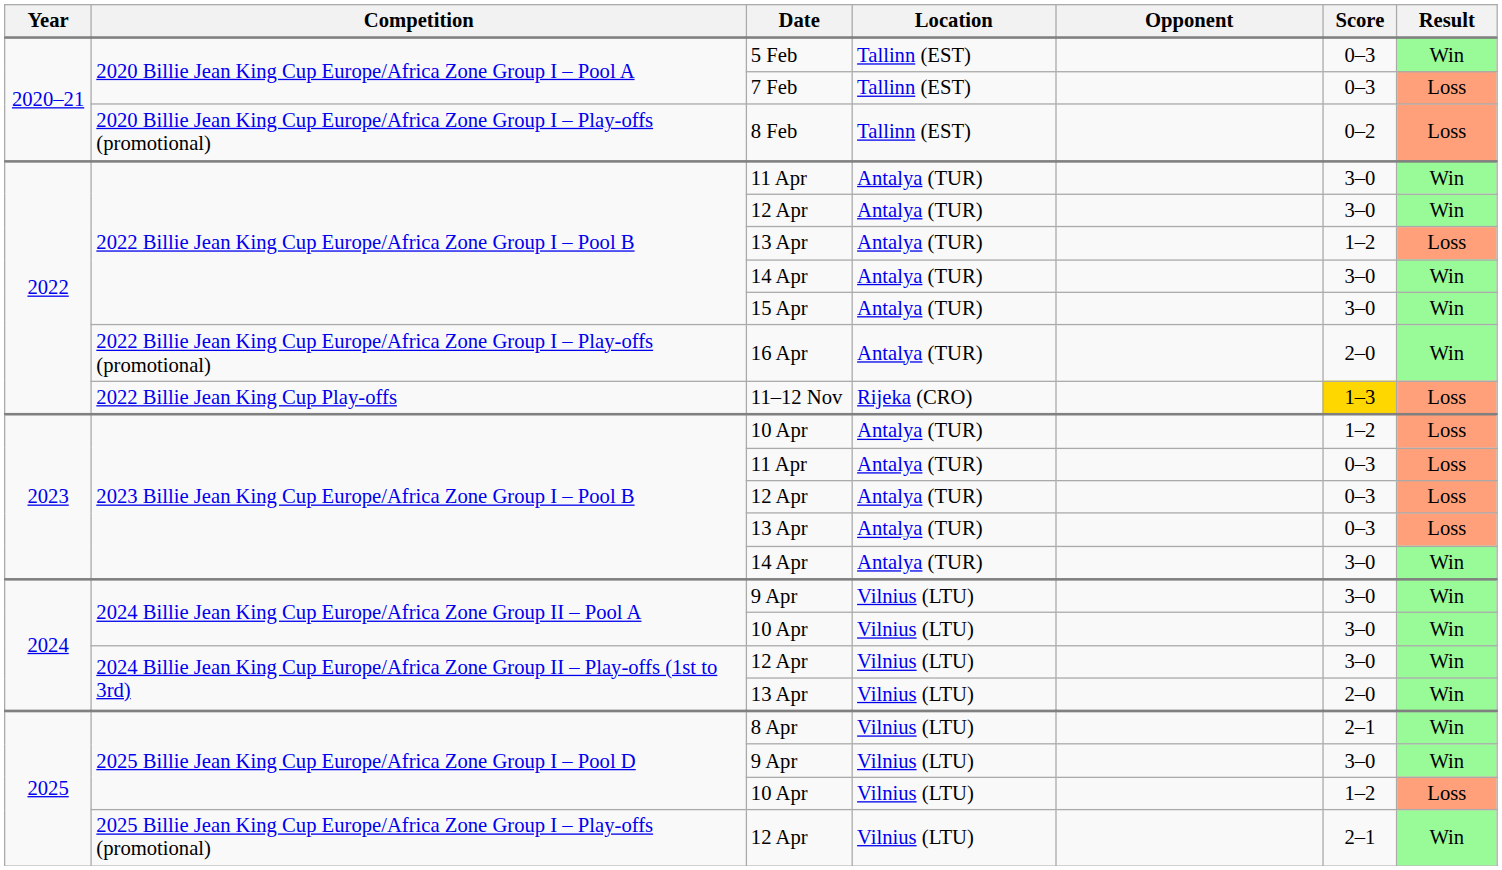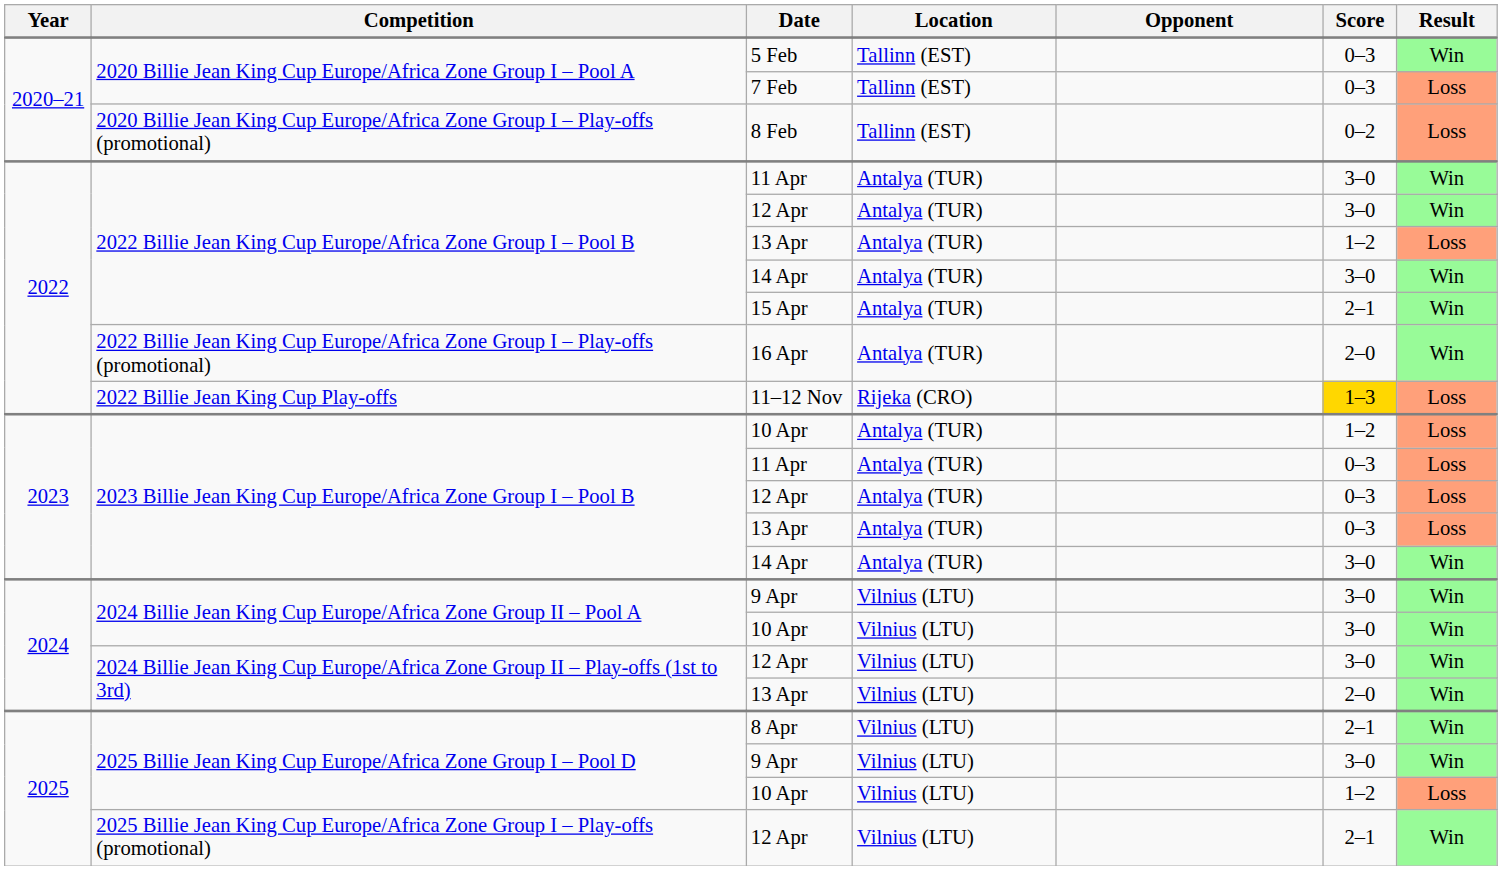15 Apr | Score: 3–0 -> 2–1
